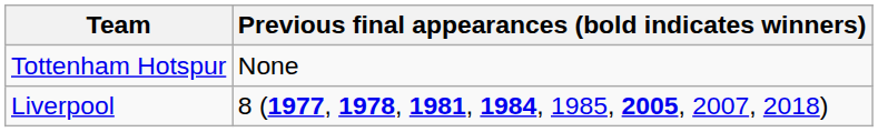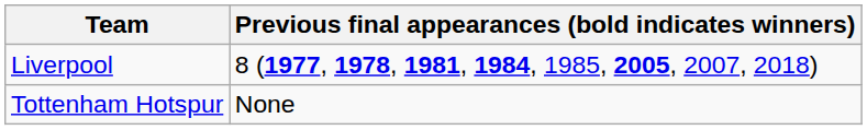rows swapped: Tottenham Hotspur <-> Liverpool
